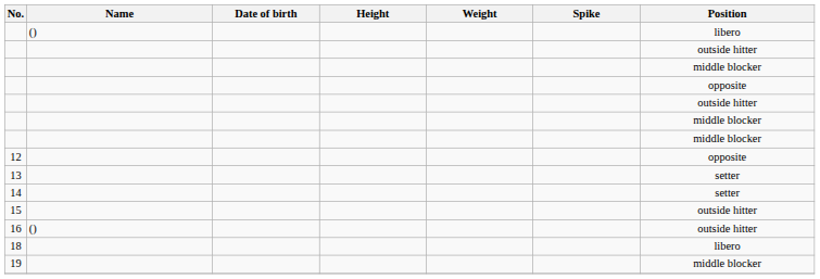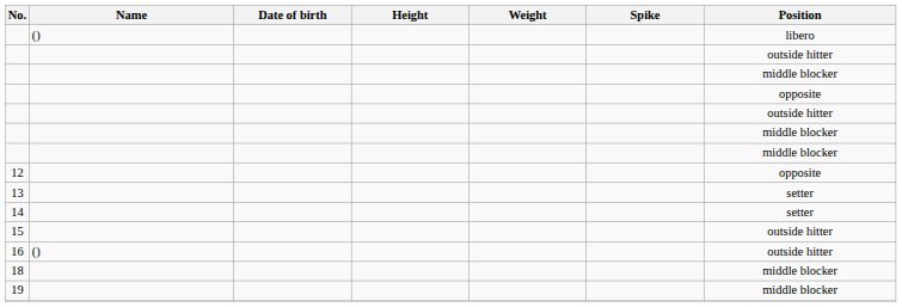18 | Position: libero -> middle blocker
